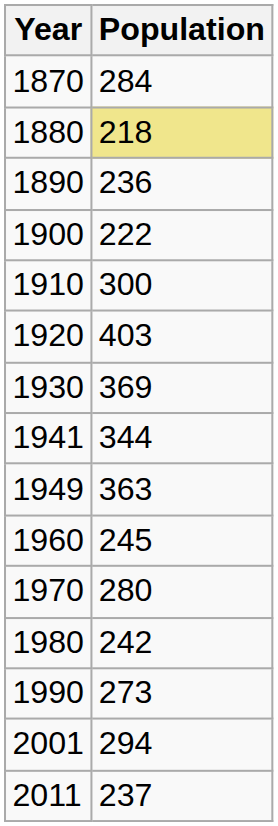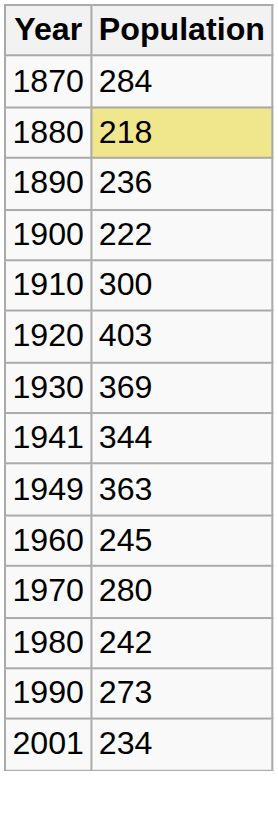2001 | Population: 294 -> 234
- row: 2011 | 237
